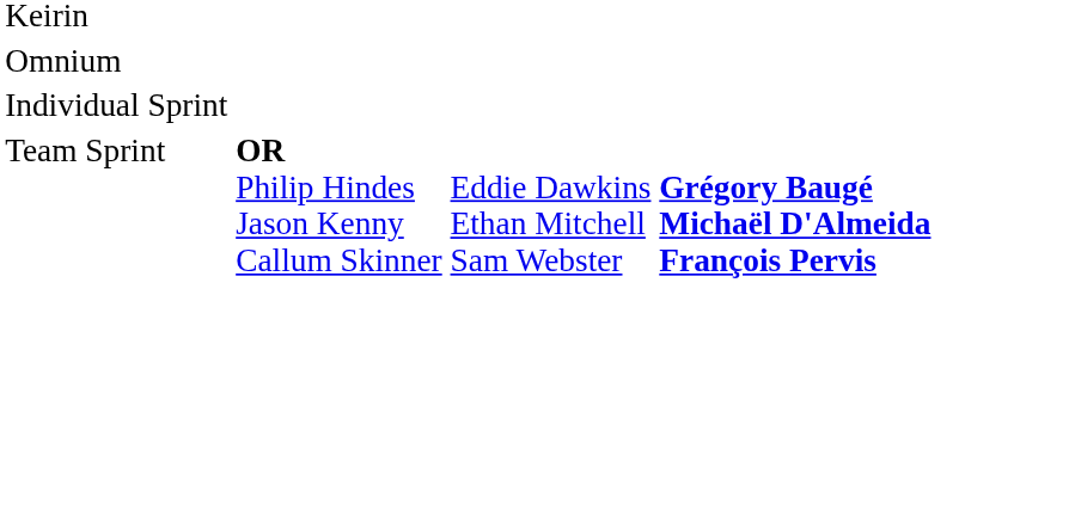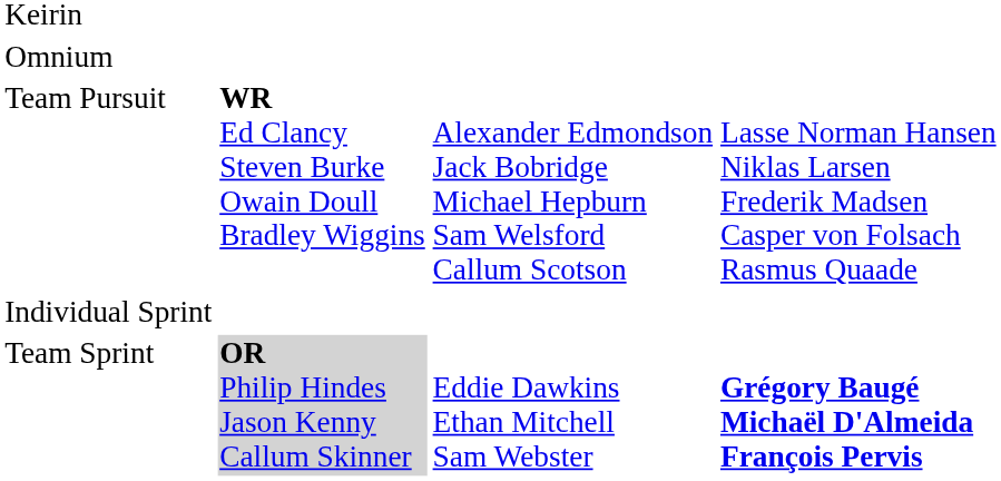+ row: Team Pursuit | WR Ed Clancy Steven Burke Owain Doull Bradley Wiggins | Alexander Edmondson Jack Bobridge Michael Hepburn Sam Welsford Callum Scotson | Lasse Norman Hansen Niklas Larsen Frederik Madsen Casper von Folsach Rasmus Quaade
Team Sprint | column 2: no background -> lightgrey background
